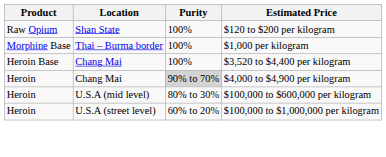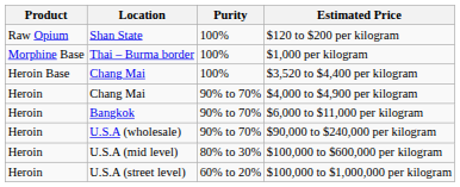$4,000 to $4,900 per kilogram | Purity: lightgrey background -> no background
+ row: Heroin | Bangkok | 90% to 70% | $6,000 to $11,000 per kilogram
+ row: Heroin | U.S.A (wholesale) | 90% to 70% | $90,000 to $240,000 per kilogram
